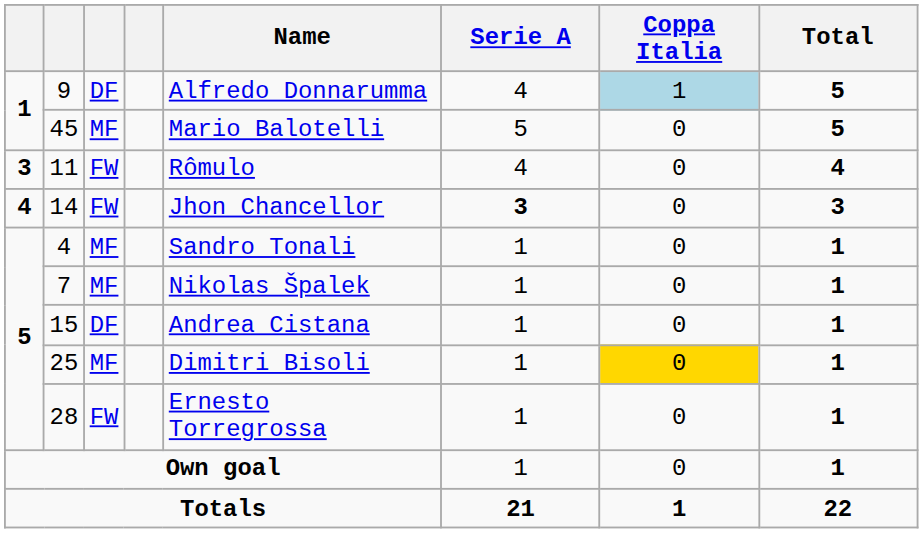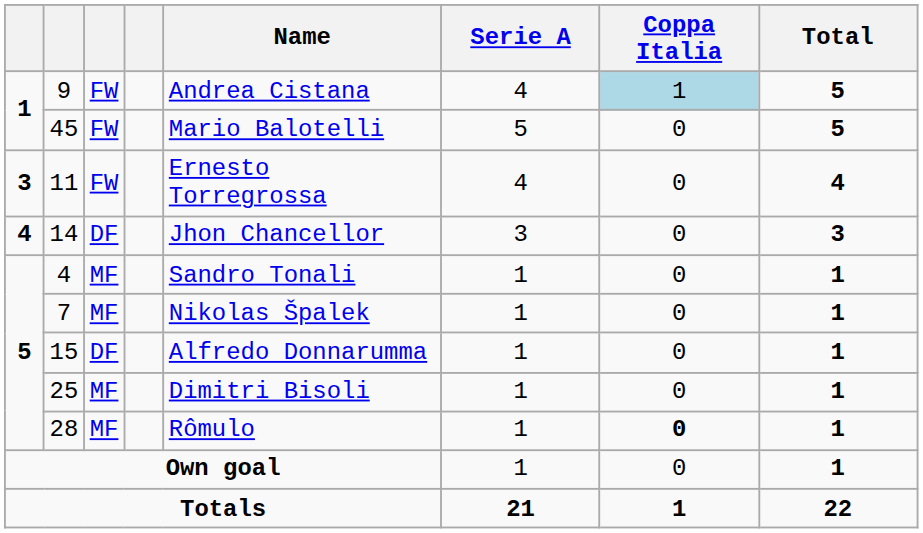9 | column 3: DF -> FW
9 | Name: Alfredo Donnarumma -> Andrea Cistana
45 | column 3: MF -> FW
11 | Name: Rômulo -> Ernesto Torregrossa
14 | column 3: FW -> DF
14 | Serie A: bold -> normal
15 | Name: Andrea Cistana -> Alfredo Donnarumma
25 | Coppa Italia: gold background -> no background
28 | column 3: FW -> MF
28 | Name: Ernesto Torregrossa -> Rômulo
28 | Coppa Italia: normal -> bold
